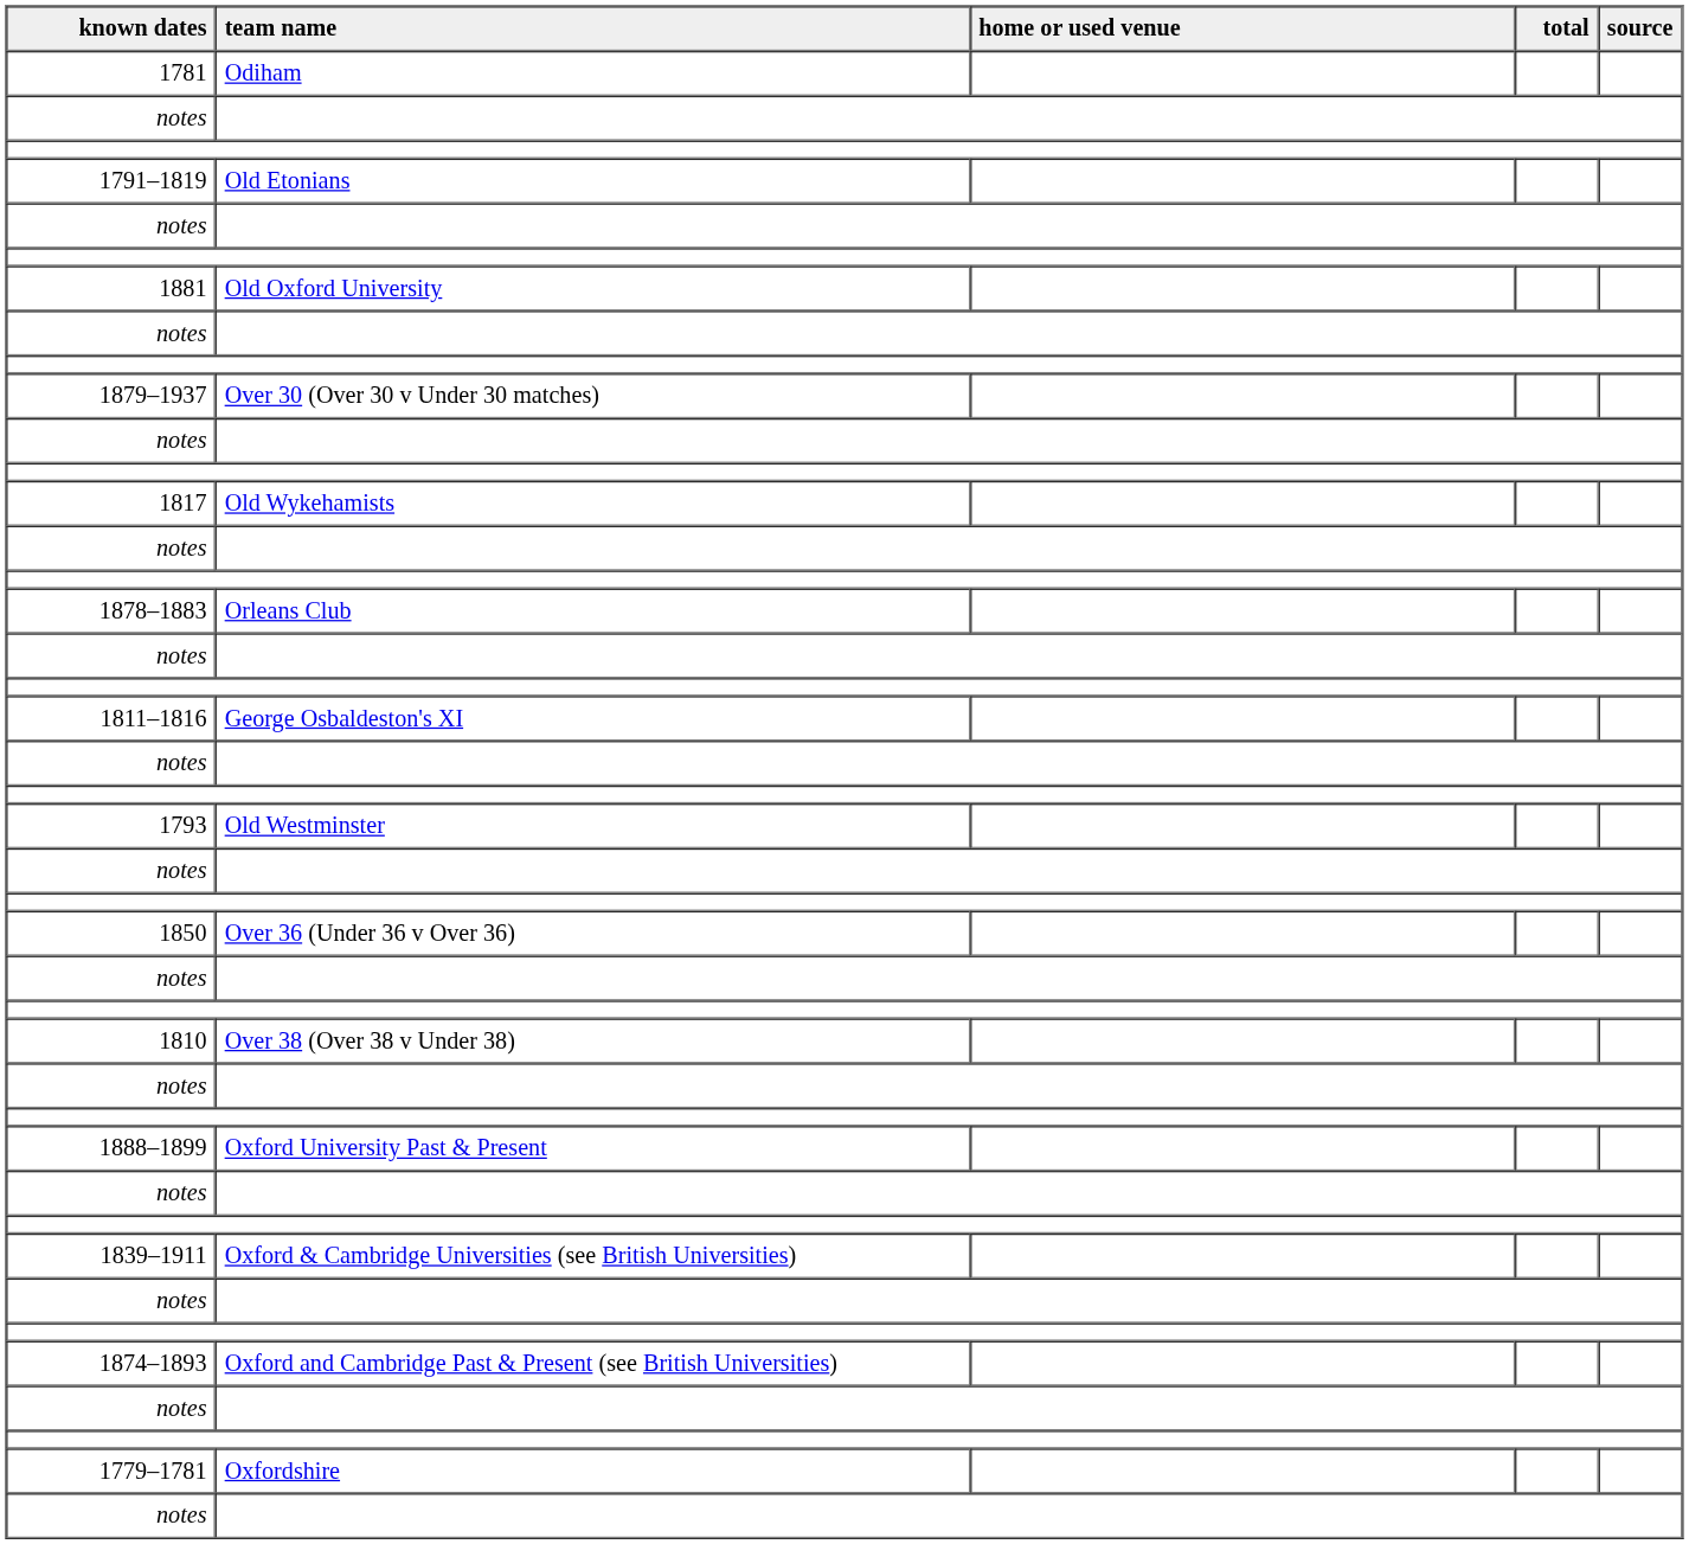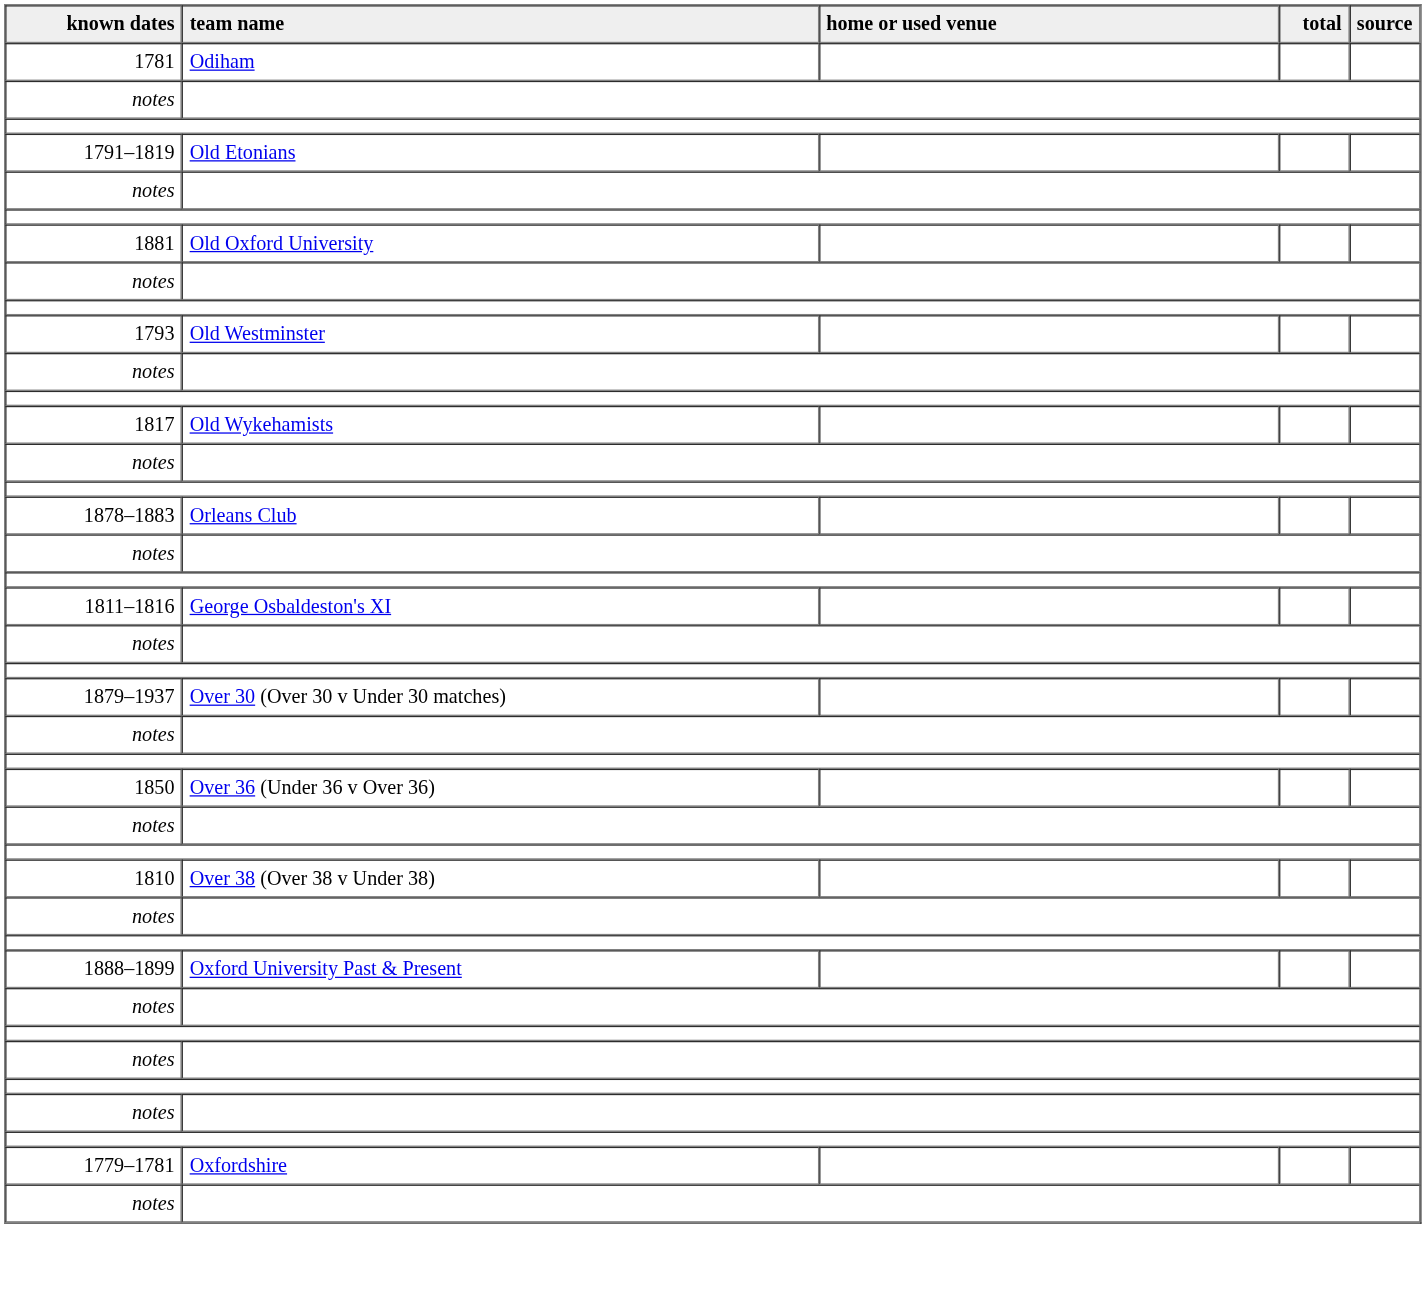rows swapped: 1793 <-> 1879–1937
- row: 1839–1911 | Oxford & Cambridge Universities (see British Universities)
- row: 1874–1893 | Oxford and Cambridge Past & Present (see British Universities)
